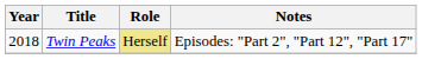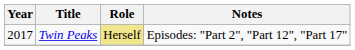Twin Peaks | Year: 2018 -> 2017
